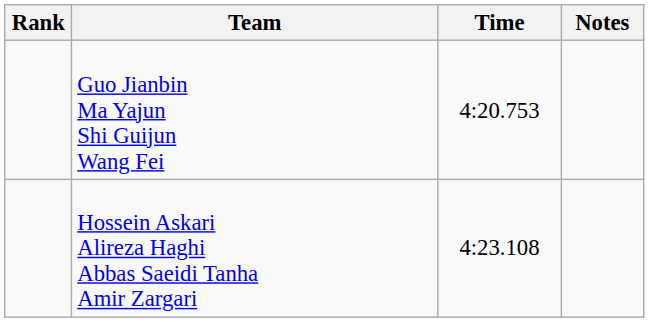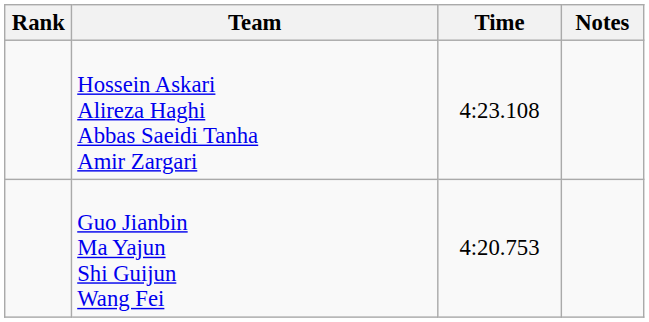rows swapped: Guo Jianbin Ma Yajun Shi Guijun Wang Fei <-> Hossein Askari Alireza Haghi Abbas Saeidi Tanha Amir Zargari
